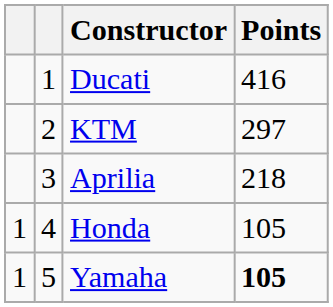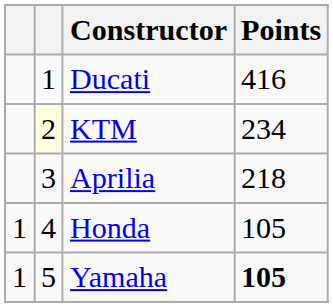KTM | column 2: no background -> lightyellow background
KTM | Points: 297 -> 234
